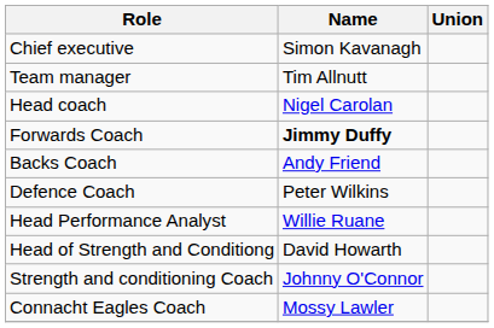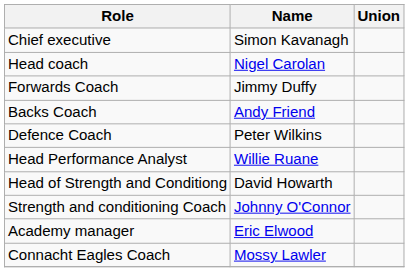- row: Team manager | Tim Allnutt
Forwards Coach | Name: bold -> normal
+ row: Academy manager | Eric Elwood
